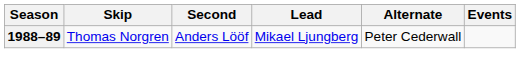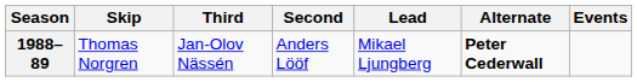+ column: Third | Jan-Olov Nässén
1988–89 | Alternate: normal -> bold
